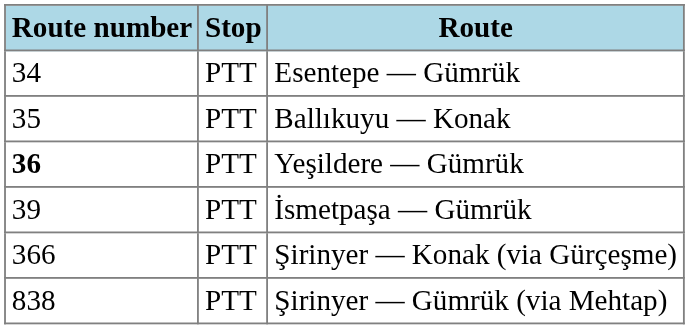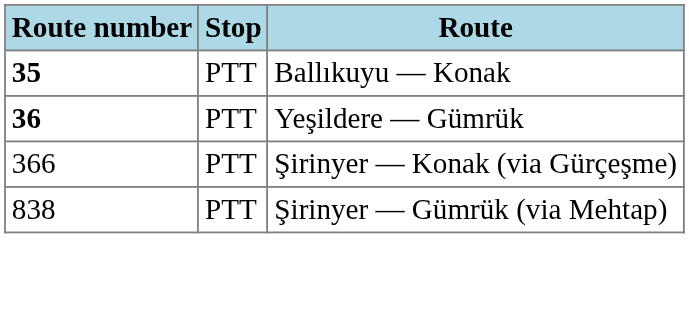- row: 34 | PTT | Esentepe — Gümrük
Ballıkuyu — Konak | Route number: normal -> bold
- row: 39 | PTT | İsmetpaşa — Gümrük
